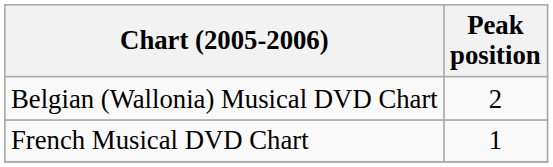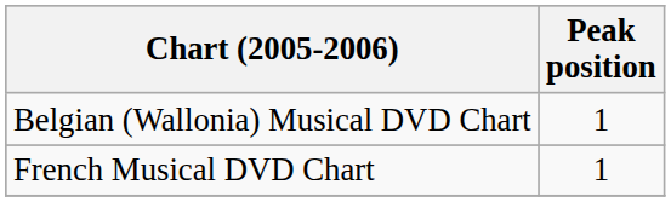Belgian (Wallonia) Musical DVD Chart | Peak position: 2 -> 1
